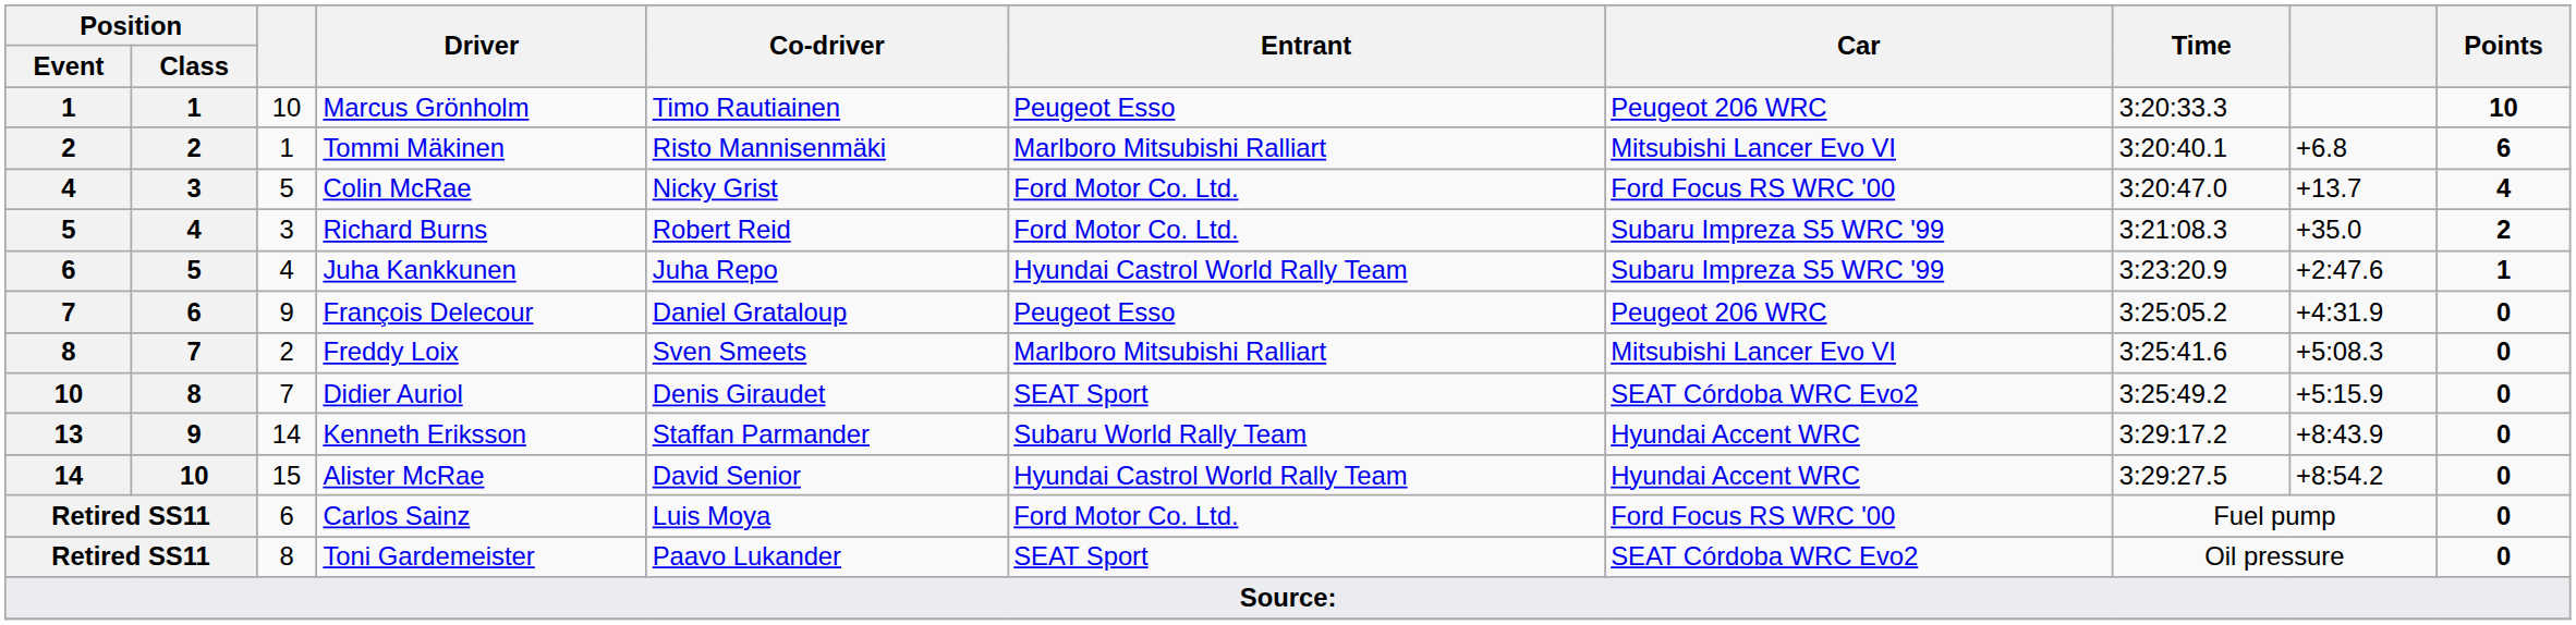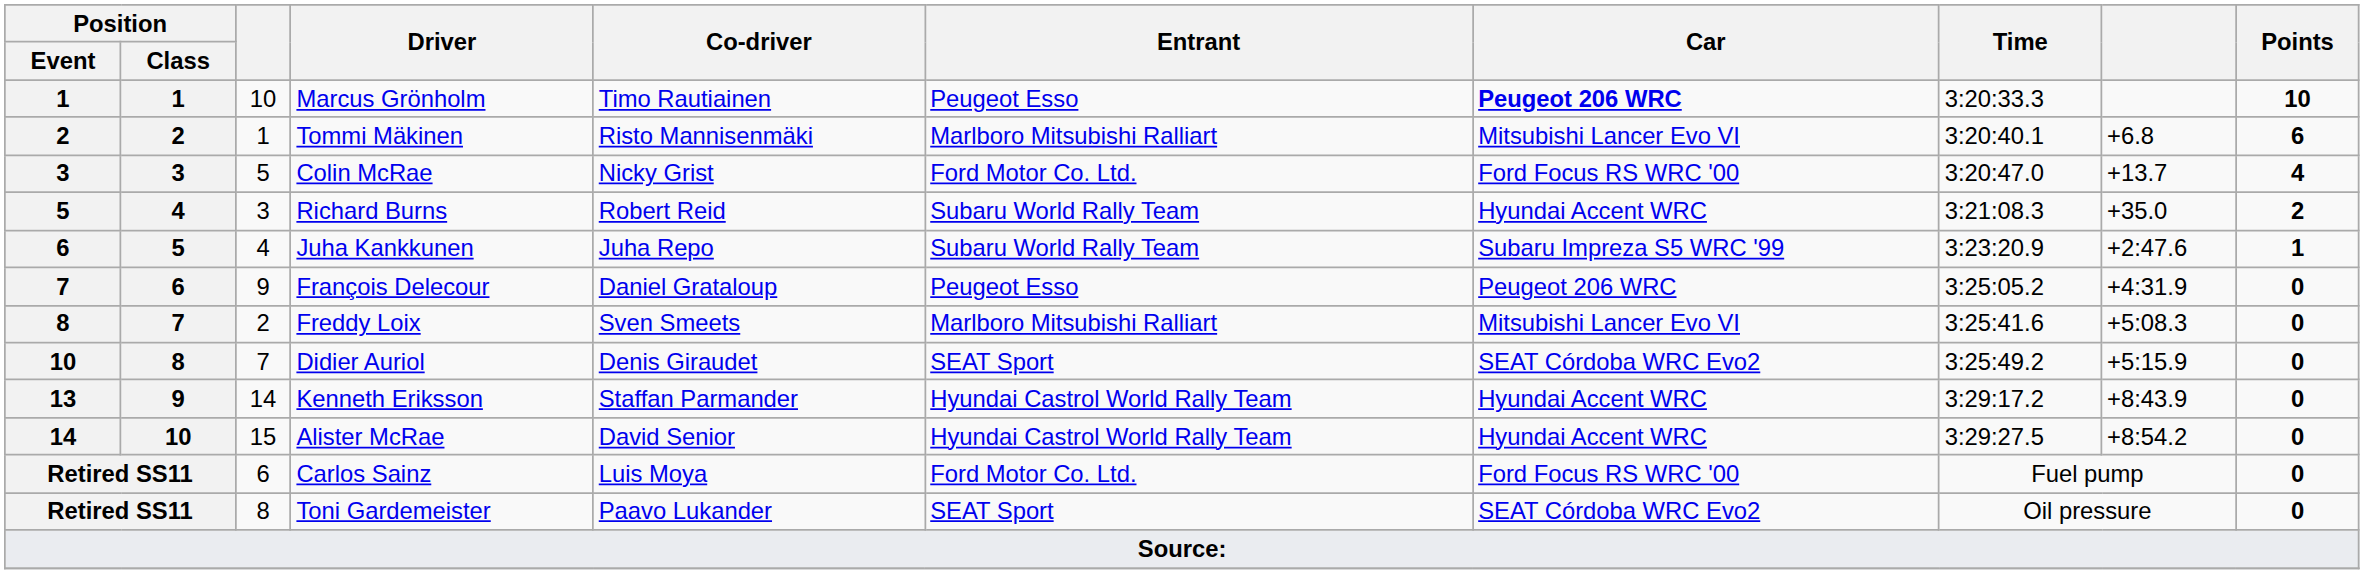Marcus Grönholm | Car: normal -> bold
Colin McRae | Position / Event: 4 -> 3
Richard Burns | Entrant: Ford Motor Co. Ltd. -> Subaru World Rally Team
Richard Burns | Car: Subaru Impreza S5 WRC '99 -> Hyundai Accent WRC
Juha Kankkunen | Entrant: Hyundai Castrol World Rally Team -> Subaru World Rally Team
Kenneth Eriksson | Entrant: Subaru World Rally Team -> Hyundai Castrol World Rally Team
